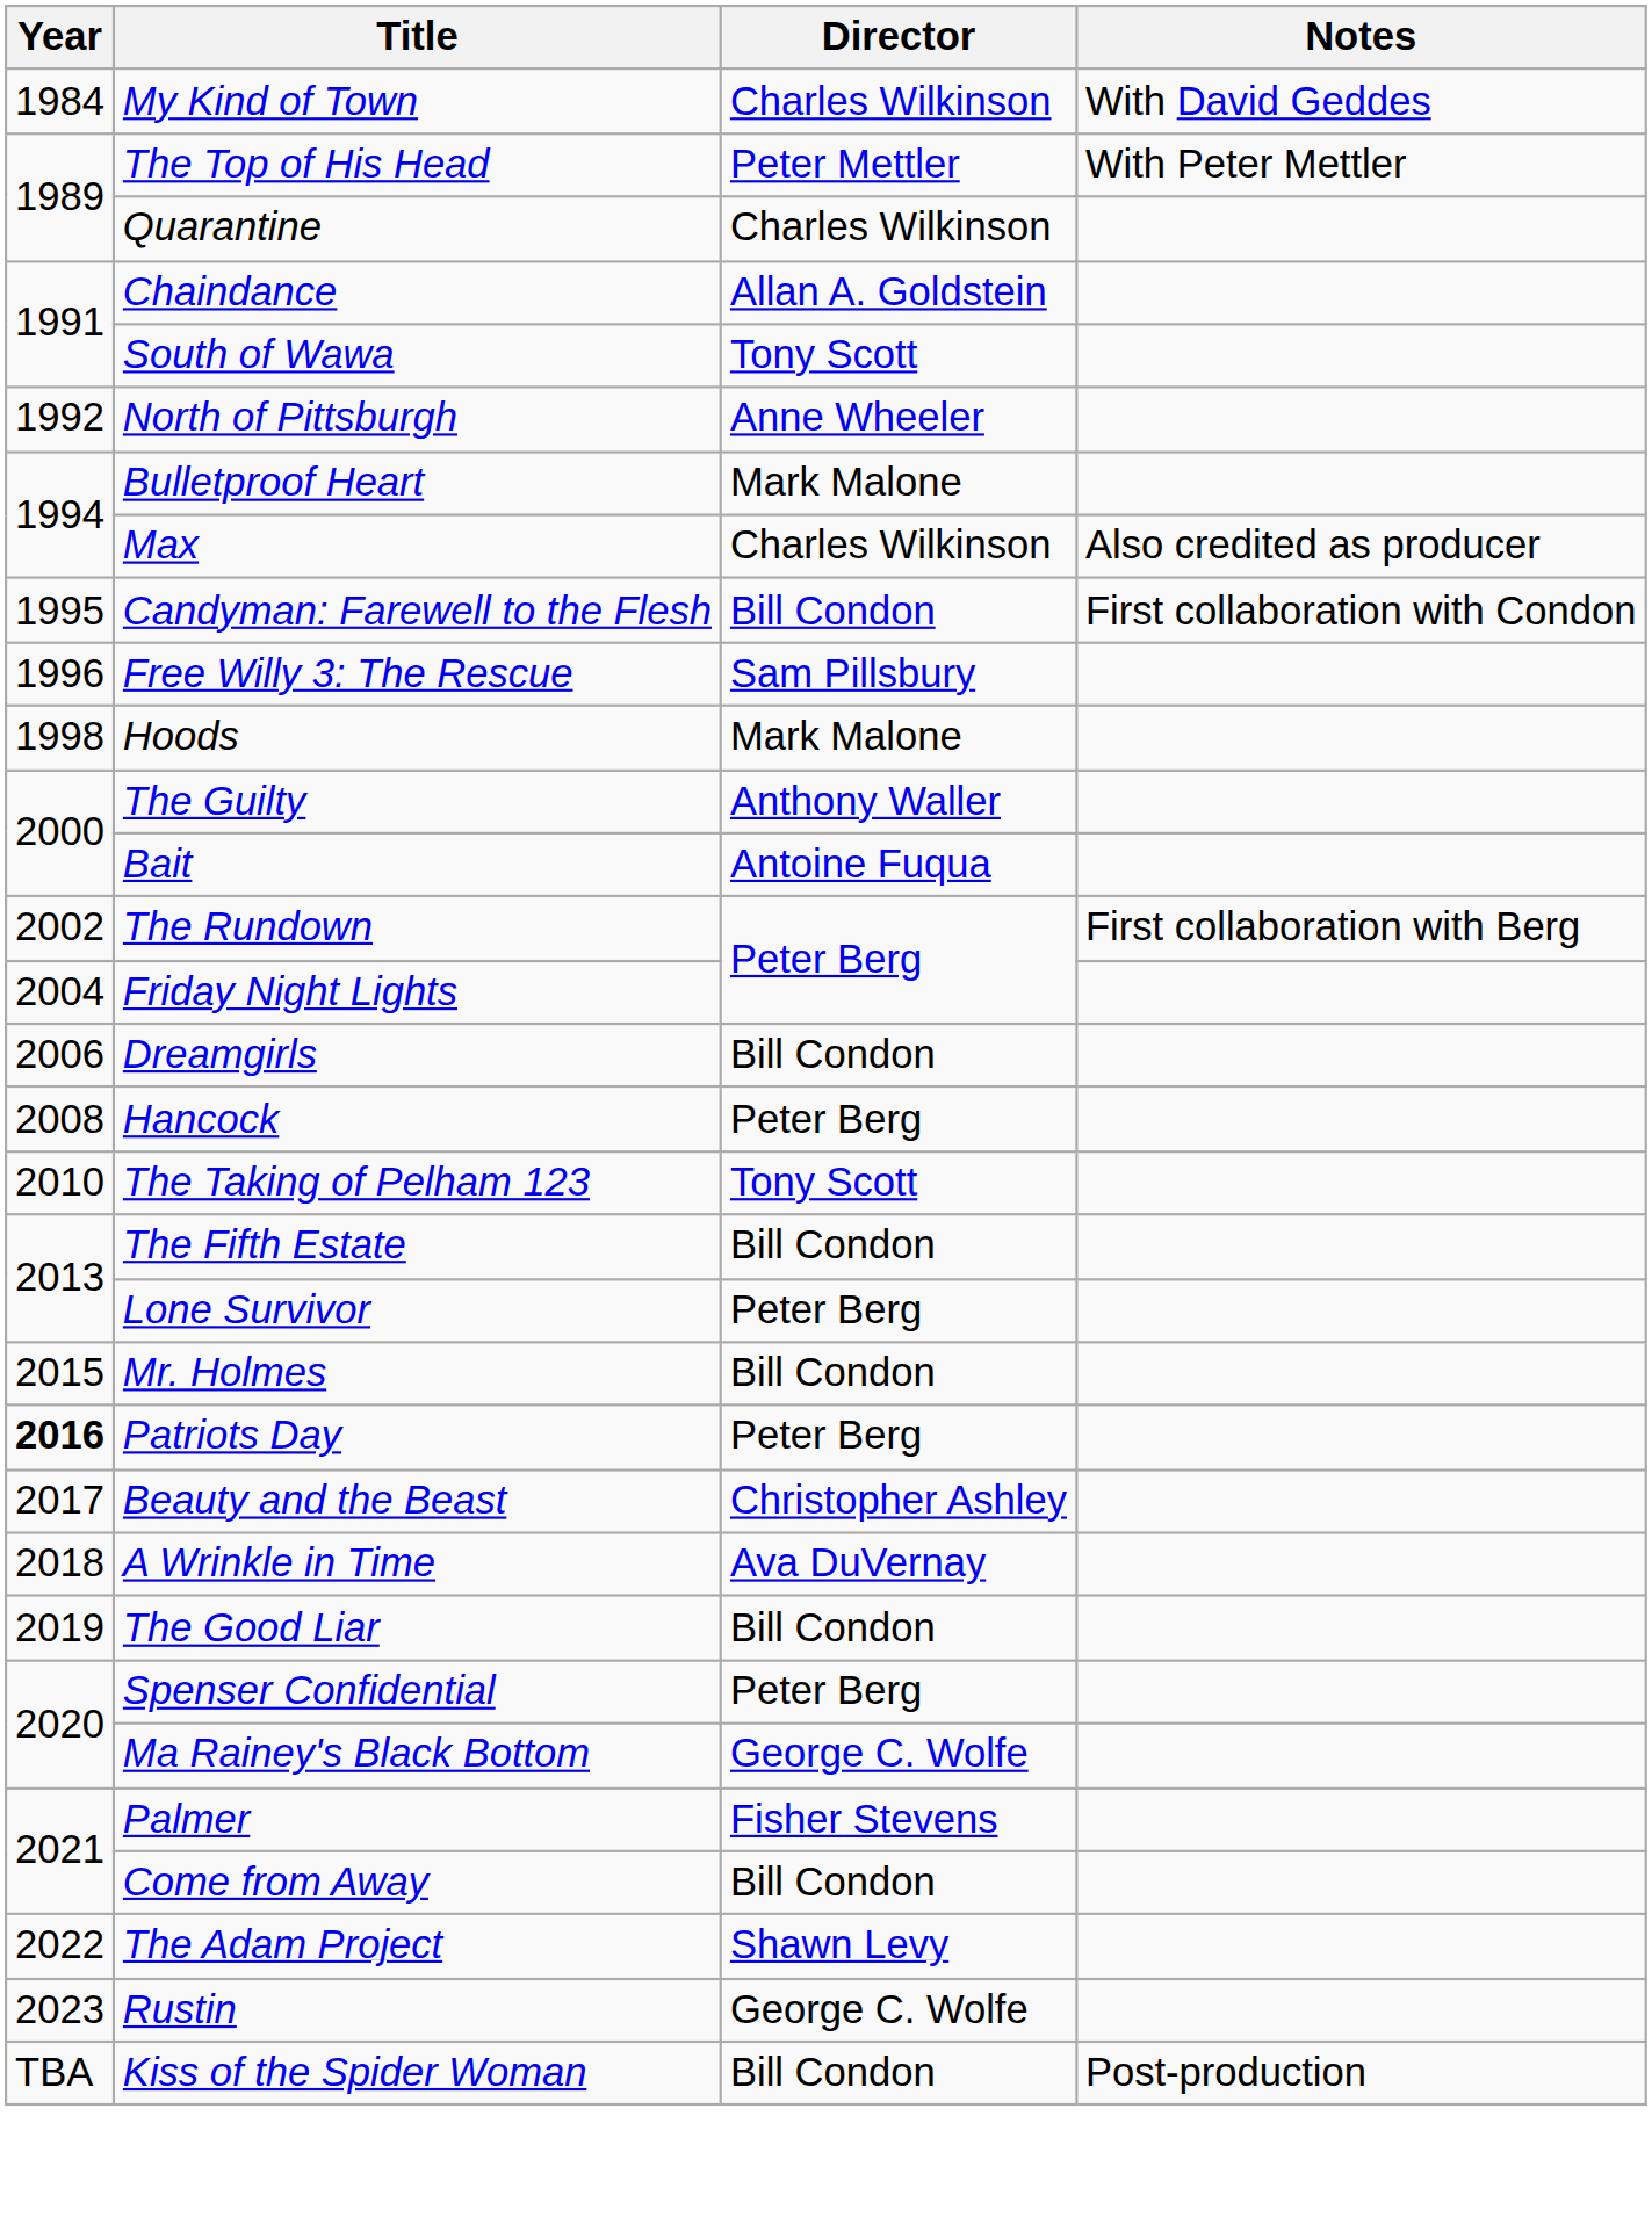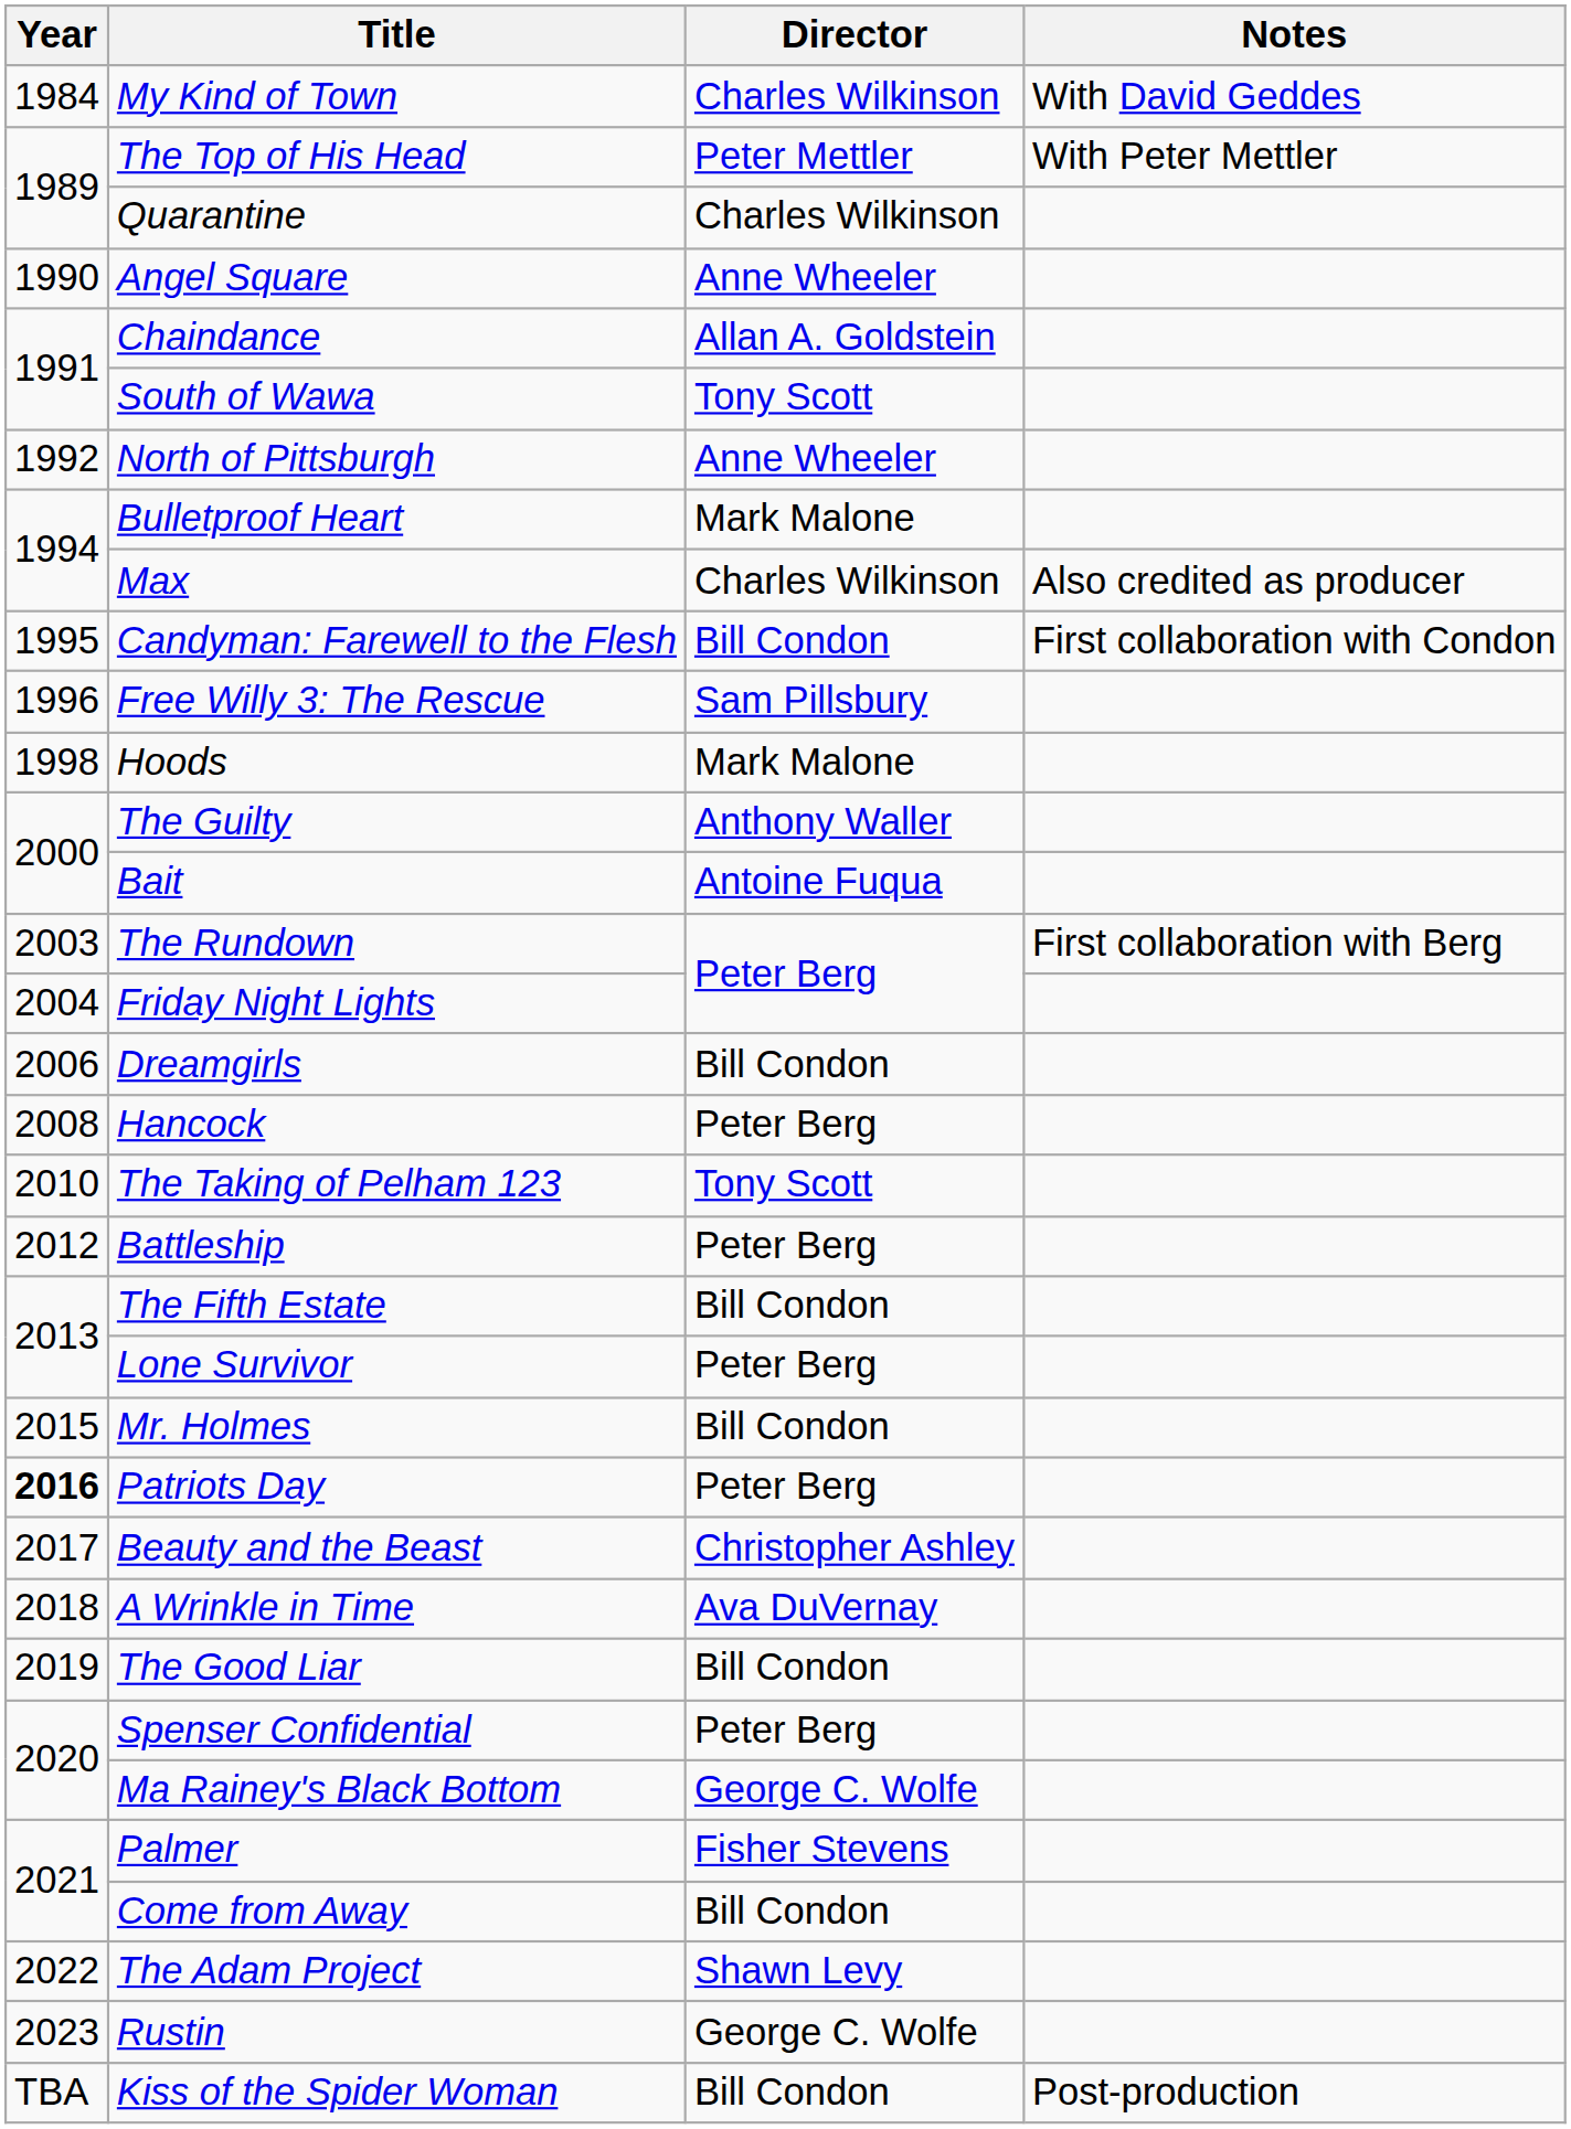+ row: 1990 | Angel Square | Anne Wheeler
The Rundown | Year: 2002 -> 2003
+ row: 2012 | Battleship | Peter Berg
